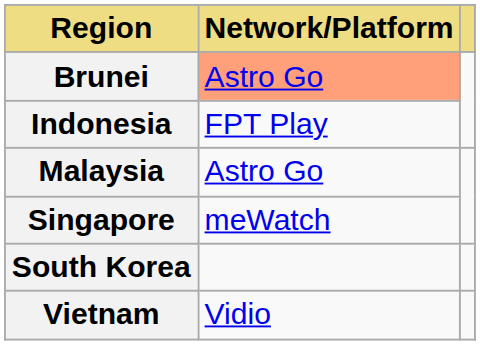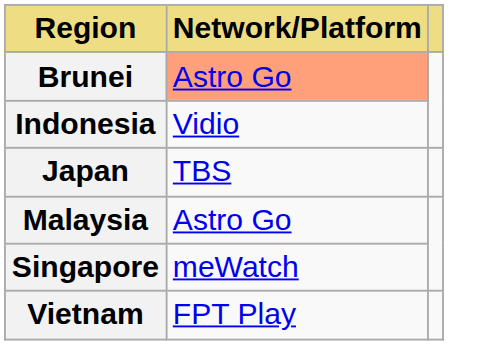Indonesia | Network/Platform: FPT Play -> Vidio
+ row: Japan | TBS
- row: South Korea
Vietnam | Network/Platform: Vidio -> FPT Play
